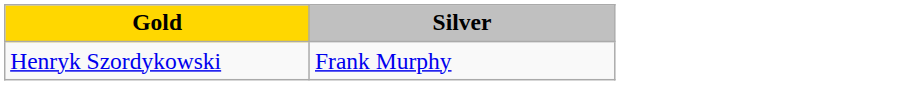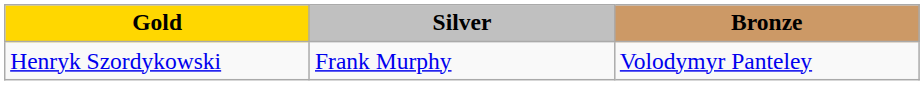+ column: Bronze | Volodymyr Panteley
